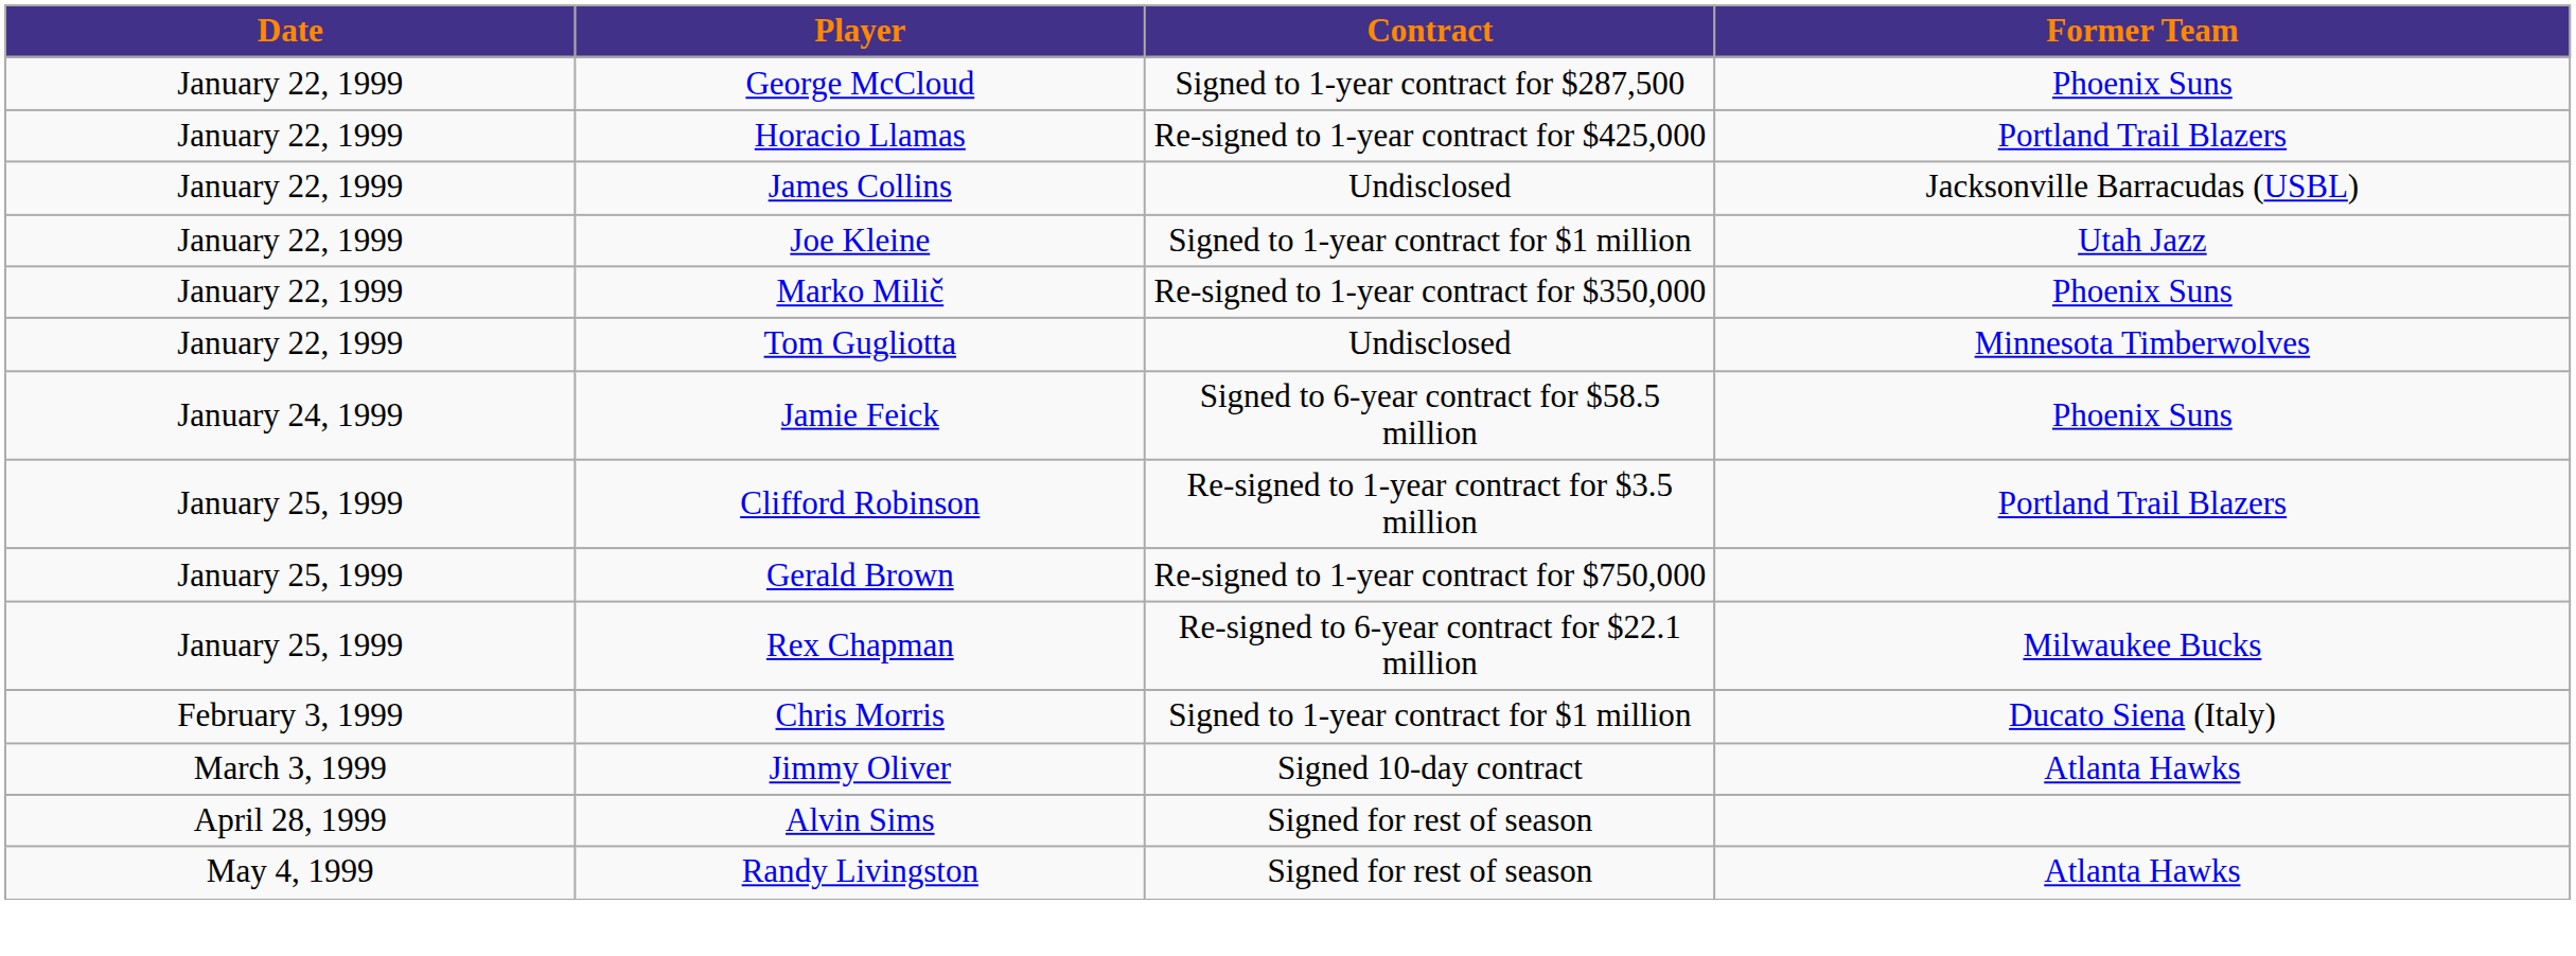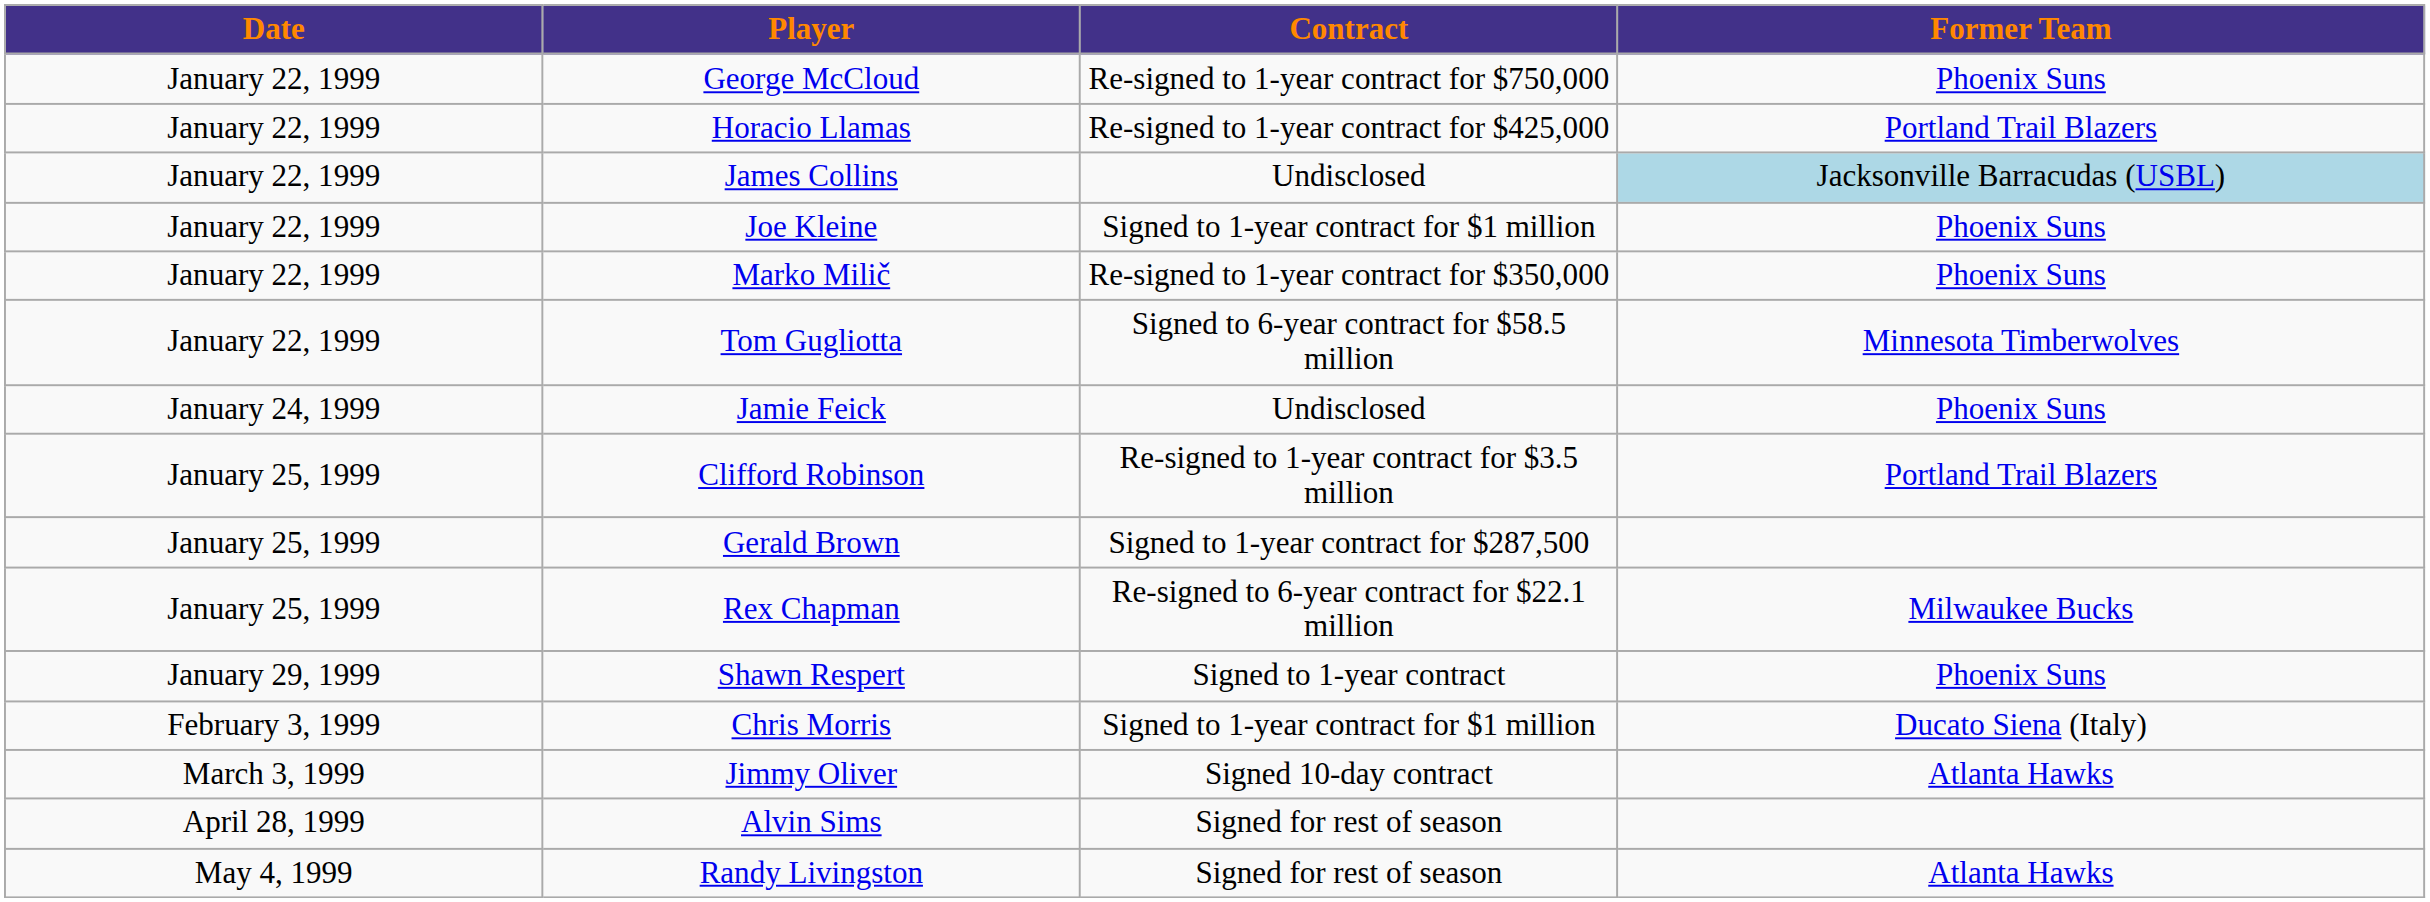George McCloud | Contract: Signed to 1-year contract for $287,500 -> Re-signed to 1-year contract for $750,000
James Collins | Former Team: no background -> lightblue background
Joe Kleine | Former Team: Utah Jazz -> Phoenix Suns
Tom Gugliotta | Contract: Undisclosed -> Signed to 6-year contract for $58.5 million
Jamie Feick | Contract: Signed to 6-year contract for $58.5 million -> Undisclosed
Gerald Brown | Contract: Re-signed to 1-year contract for $750,000 -> Signed to 1-year contract for $287,500
+ row: January 29, 1999 | Shawn Respert | Signed to 1-year contract | Phoenix Suns
